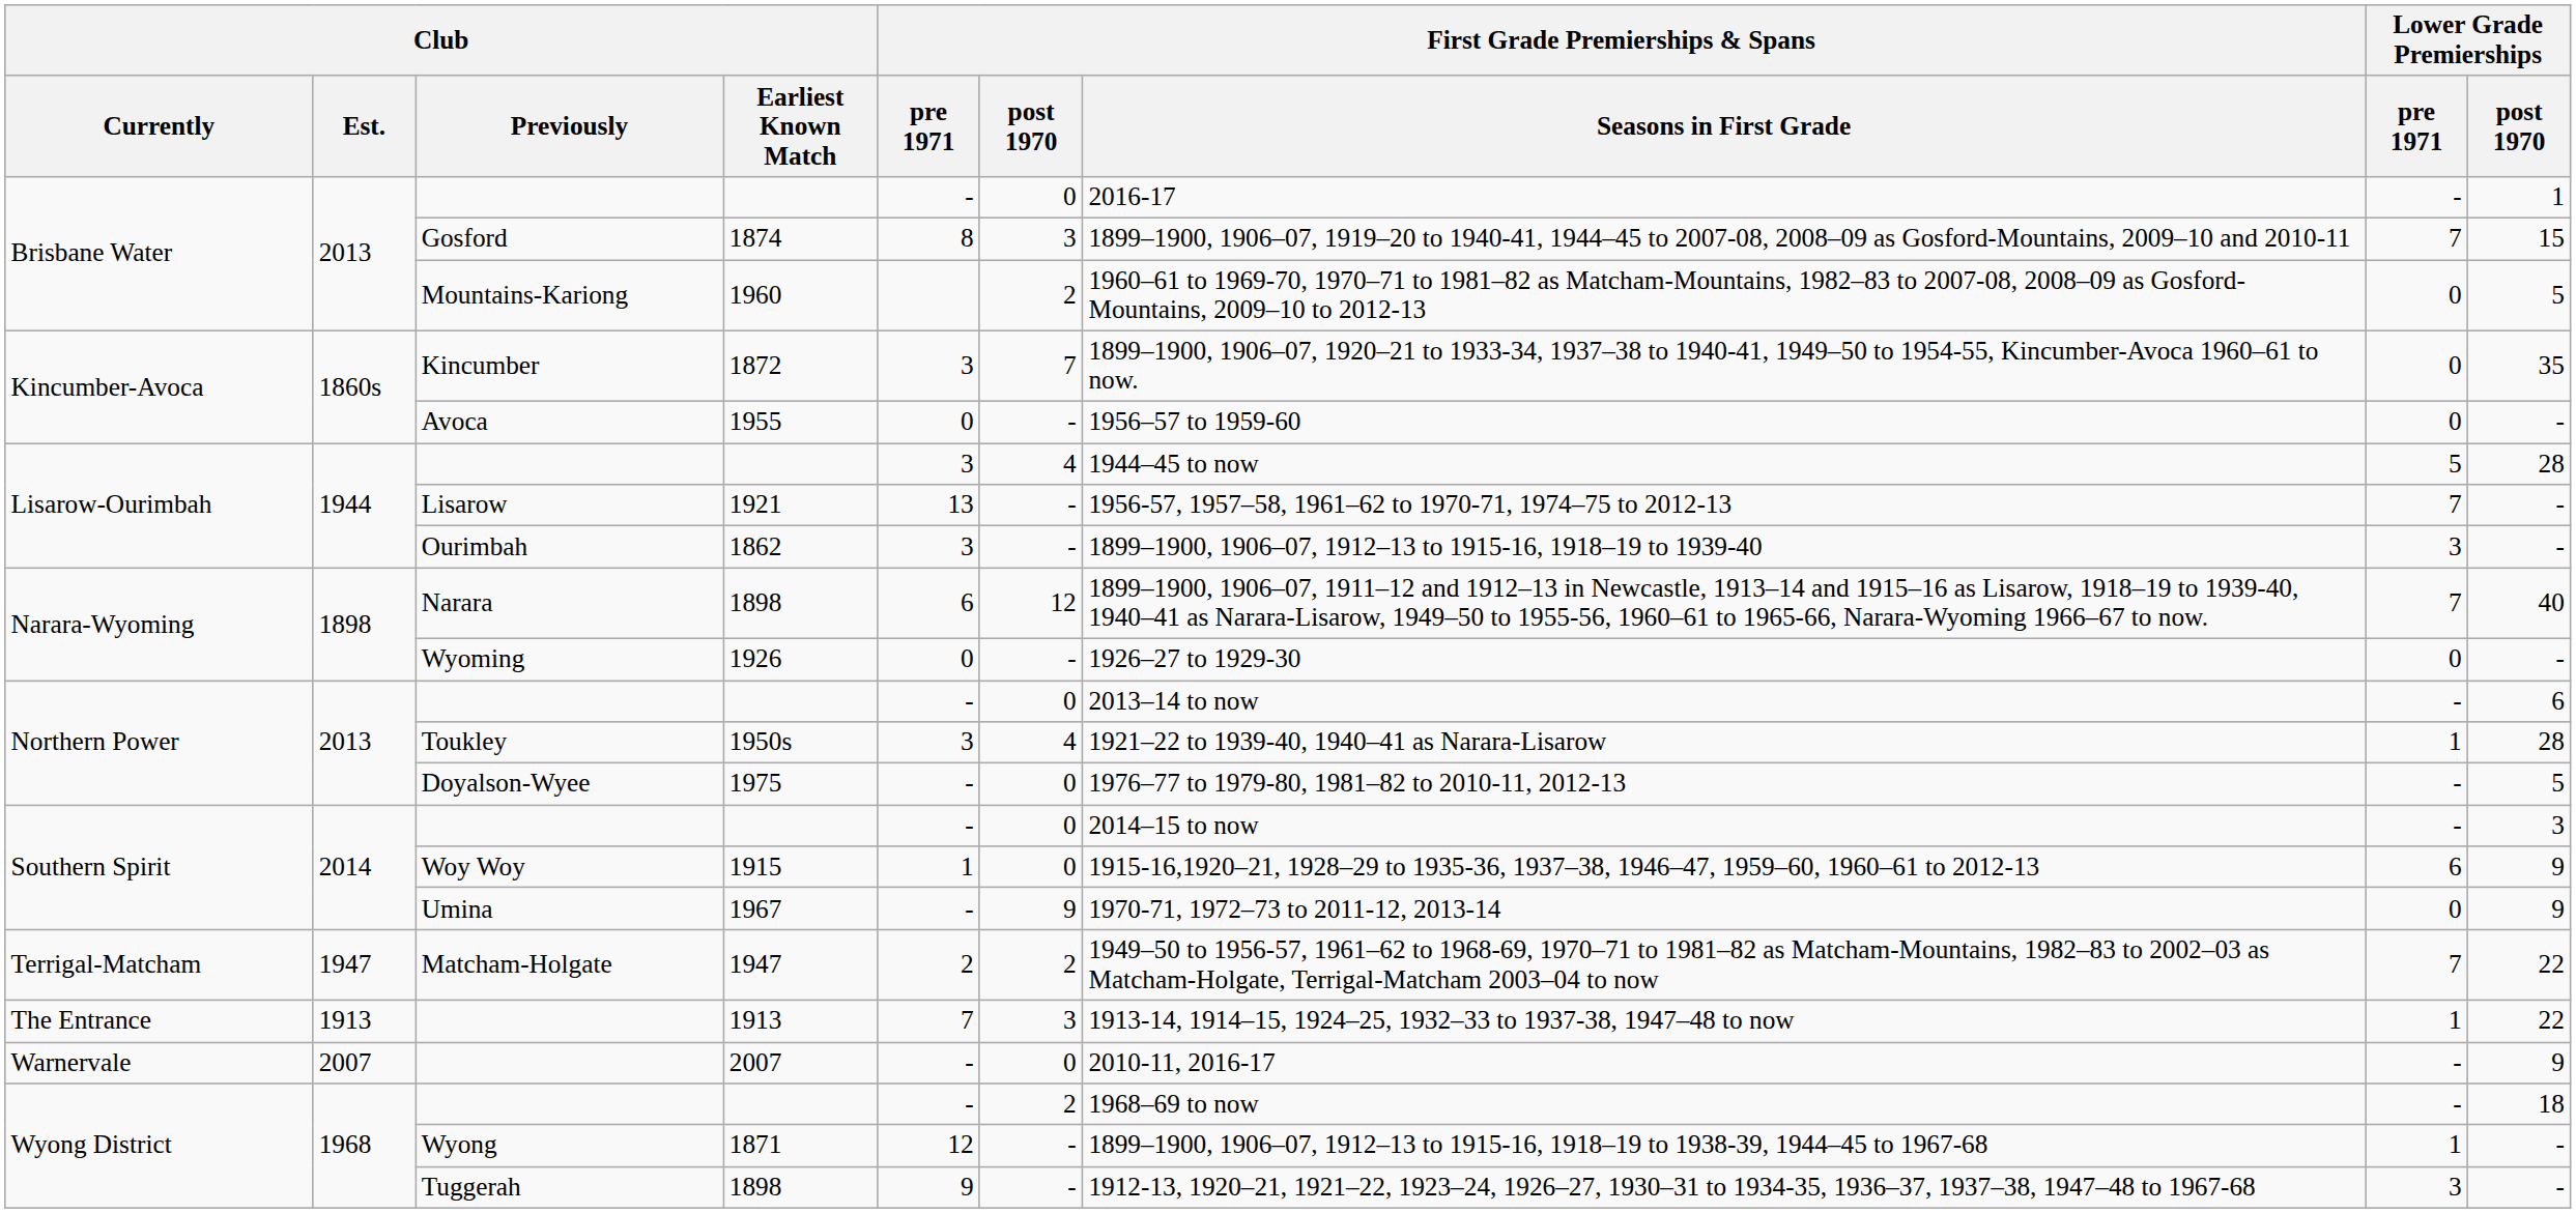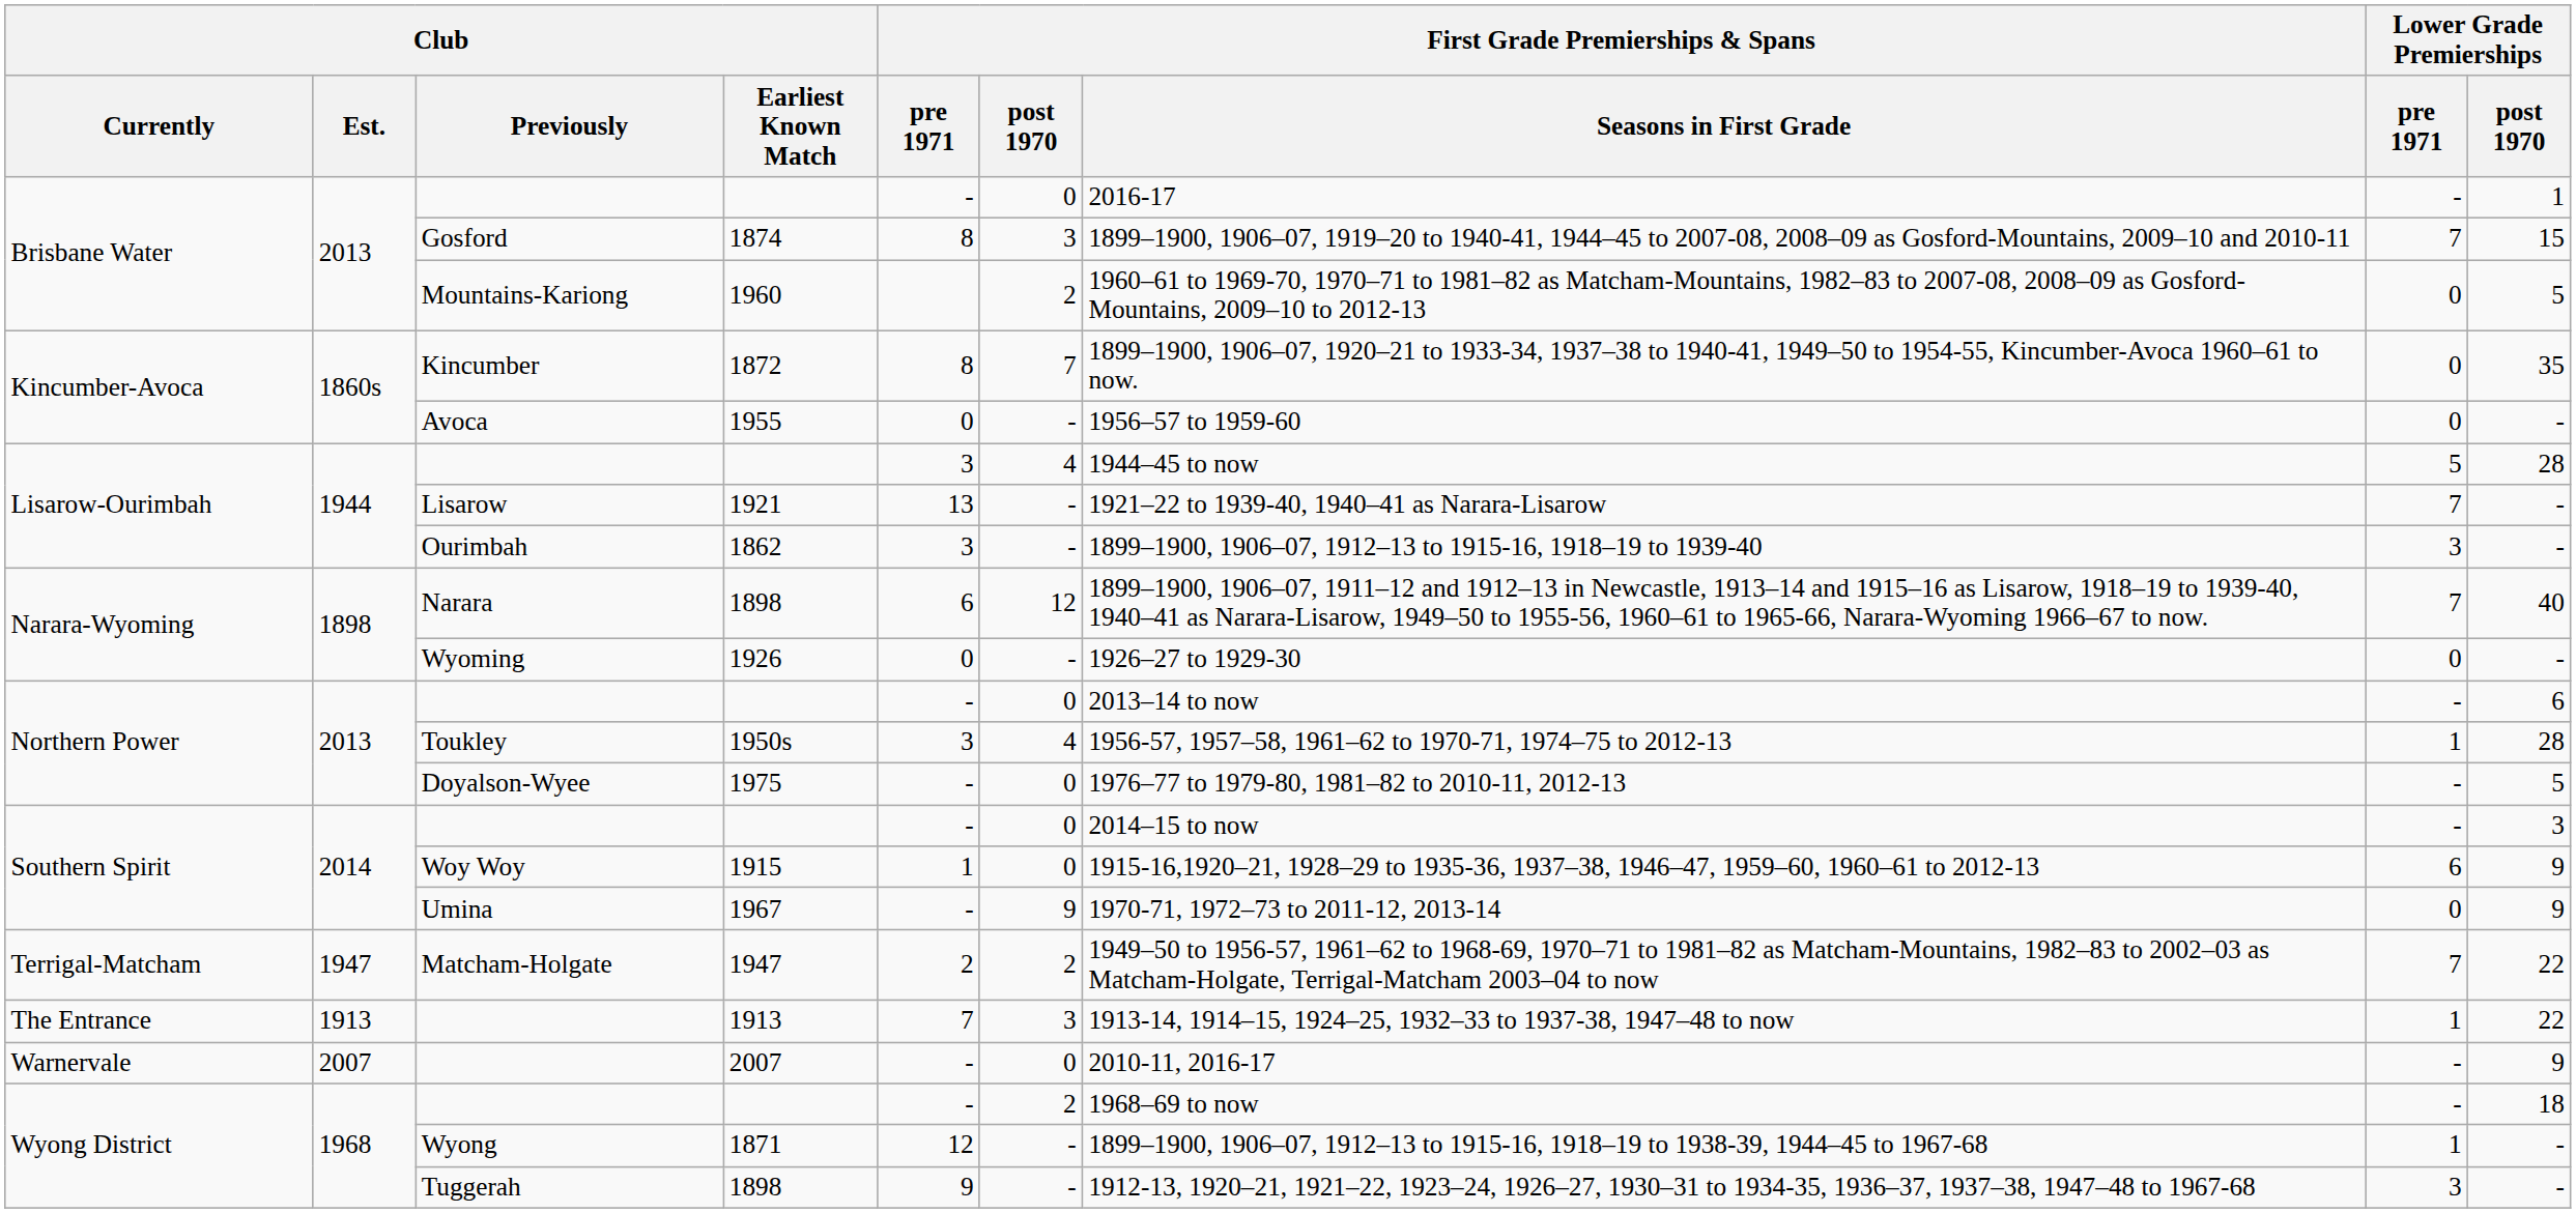1872 | First Grade Premierships & Spans / pre 1971: 3 -> 8
1921 | First Grade Premierships & Spans / Seasons in First Grade: 1956-57, 1957–58, 1961–62 to 1970-71, 1974–75 to 2012-13 -> 1921–22 to 1939-40, 1940–41 as Narara-Lisarow
1950s | First Grade Premierships & Spans / Seasons in First Grade: 1921–22 to 1939-40, 1940–41 as Narara-Lisarow -> 1956-57, 1957–58, 1961–62 to 1970-71, 1974–75 to 2012-13
